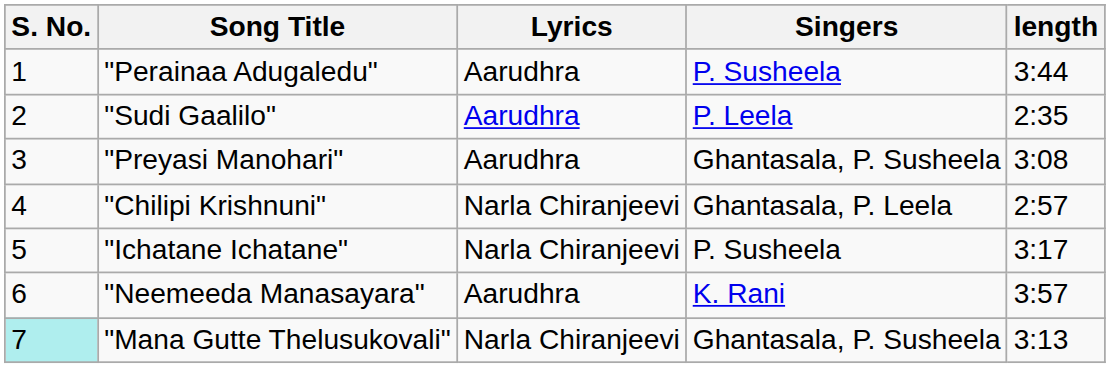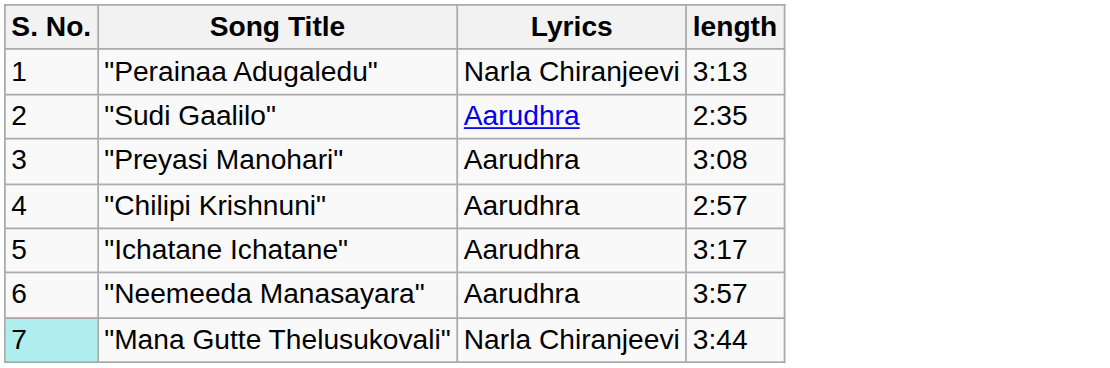- column: Singers | P. Susheela | P. Leela | Ghantasala, P. Susheela | Ghantasala, P. Leela | P. Susheela | K. Rani | Ghantasala, P. Susheela
"Perainaa Adugaledu" | Lyrics: Aarudhra -> Narla Chiranjeevi
"Perainaa Adugaledu" | length: 3:44 -> 3:13
"Chilipi Krishnuni" | Lyrics: Narla Chiranjeevi -> Aarudhra
"Ichatane Ichatane" | Lyrics: Narla Chiranjeevi -> Aarudhra
"Mana Gutte Thelusukovali" | length: 3:13 -> 3:44
